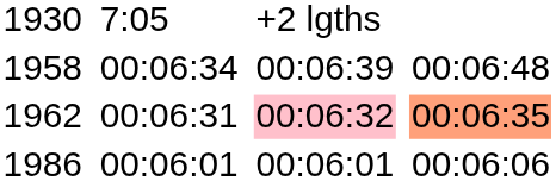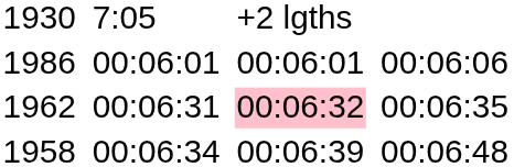rows swapped: 1958 <-> 1986
1962 | column 7: lightsalmon background -> no background
